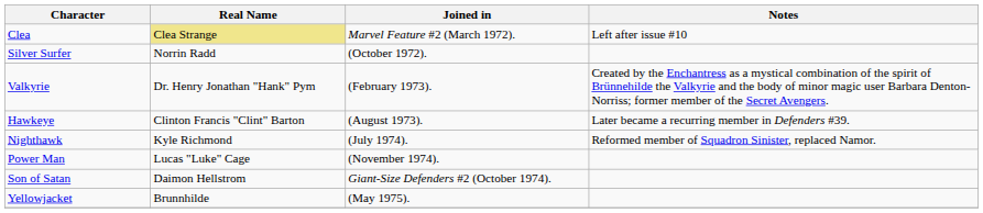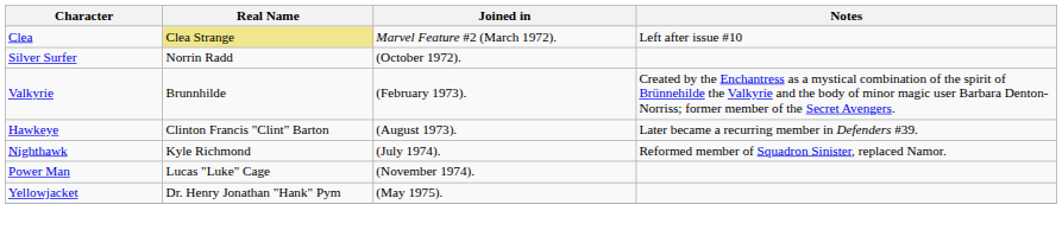Valkyrie | Real Name: Dr. Henry Jonathan "Hank" Pym -> Brunnhilde
- row: Son of Satan | Daimon Hellstrom | Giant-Size Defenders #2 (October 1974).
Yellowjacket | Real Name: Brunnhilde -> Dr. Henry Jonathan "Hank" Pym
